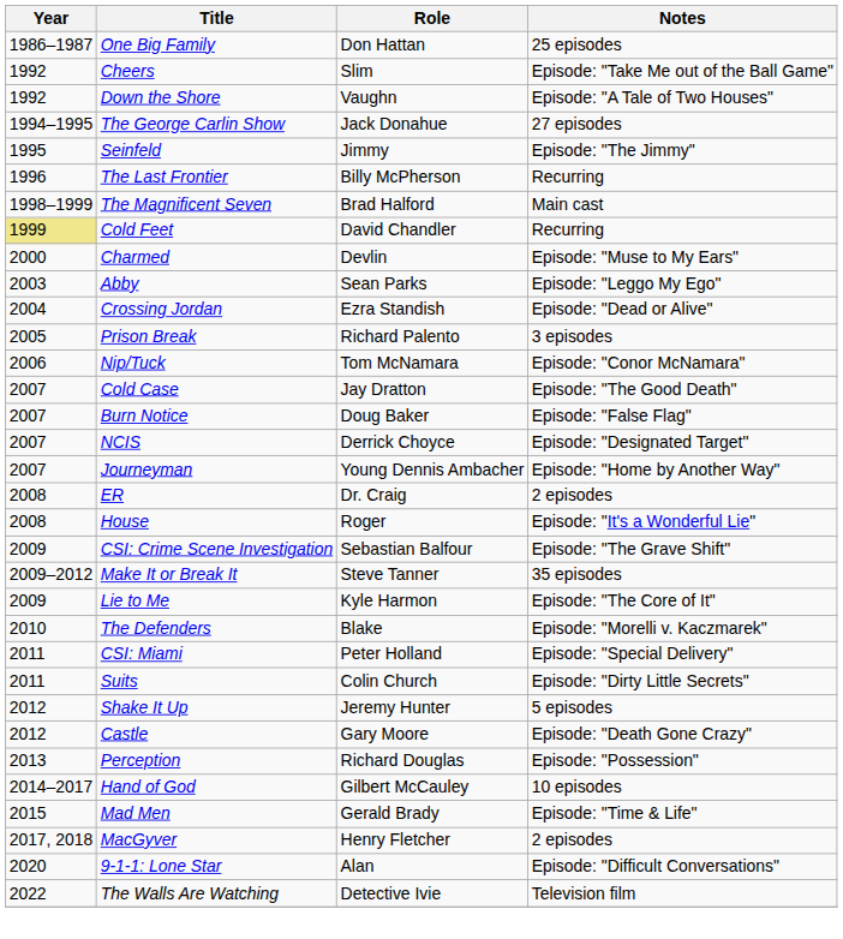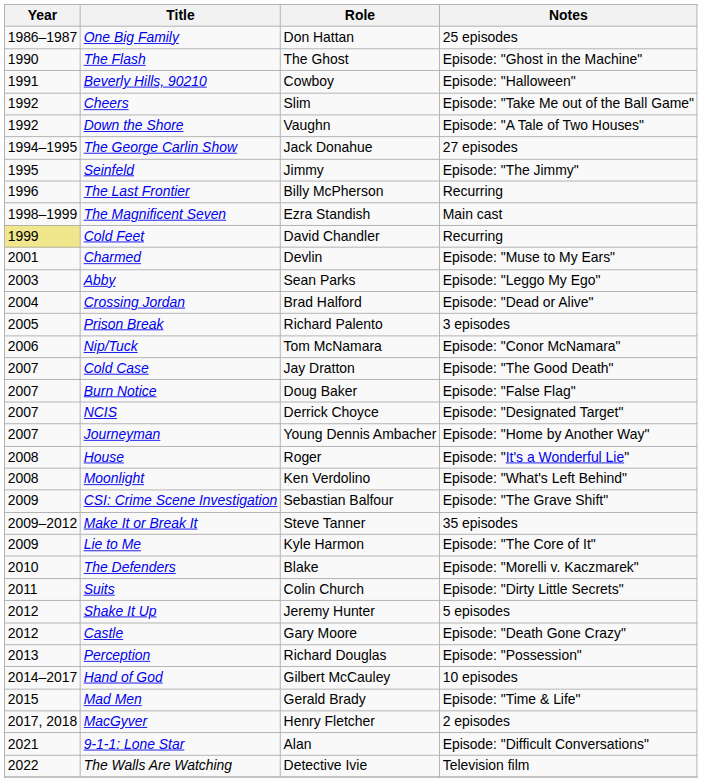+ row: 1990 | The Flash | The Ghost | Episode: "Ghost in the Machine"
+ row: 1991 | Beverly Hills, 90210 | Cowboy | Episode: "Halloween"
The Magnificent Seven | Role: Brad Halford -> Ezra Standish
Charmed | Year: 2000 -> 2001
Crossing Jordan | Role: Ezra Standish -> Brad Halford
- row: 2008 | ER | Dr. Craig | 2 episodes
+ row: 2008 | Moonlight | Ken Verdolino | Episode: "What's Left Behind"
- row: 2011 | CSI: Miami | Peter Holland | Episode: "Special Delivery"
9-1-1: Lone Star | Year: 2020 -> 2021
